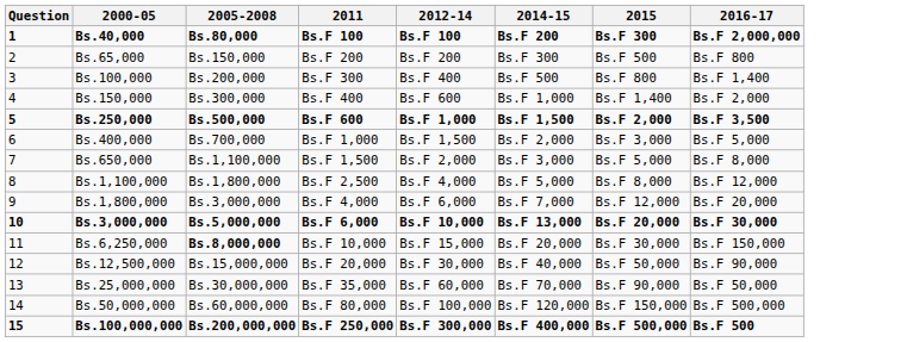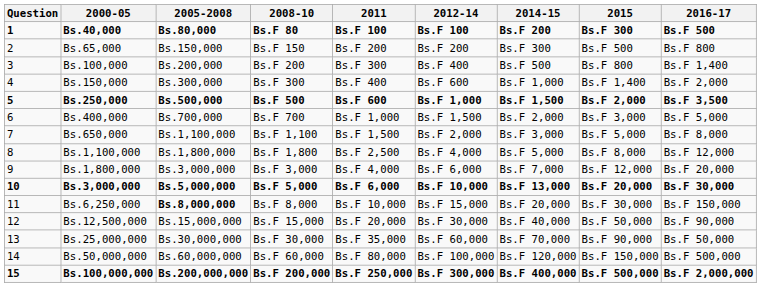+ column: 2008-10 | Bs.F 80 | Bs.F 150 | Bs.F 200 | Bs.F 300 | Bs.F 500 | Bs.F 700 | Bs.F 1,100 | Bs.F 1,800 | Bs.F 3,000 | Bs.F 5,000 | Bs.F 8,000 | Bs.F 15,000 | Bs.F 30,000 | Bs.F 60,000 | Bs.F 200,000
Bs.40,000 | 2016-17: Bs.F 2,000,000 -> Bs.F 500
Bs.100,000,000 | 2016-17: Bs.F 500 -> Bs.F 2,000,000
